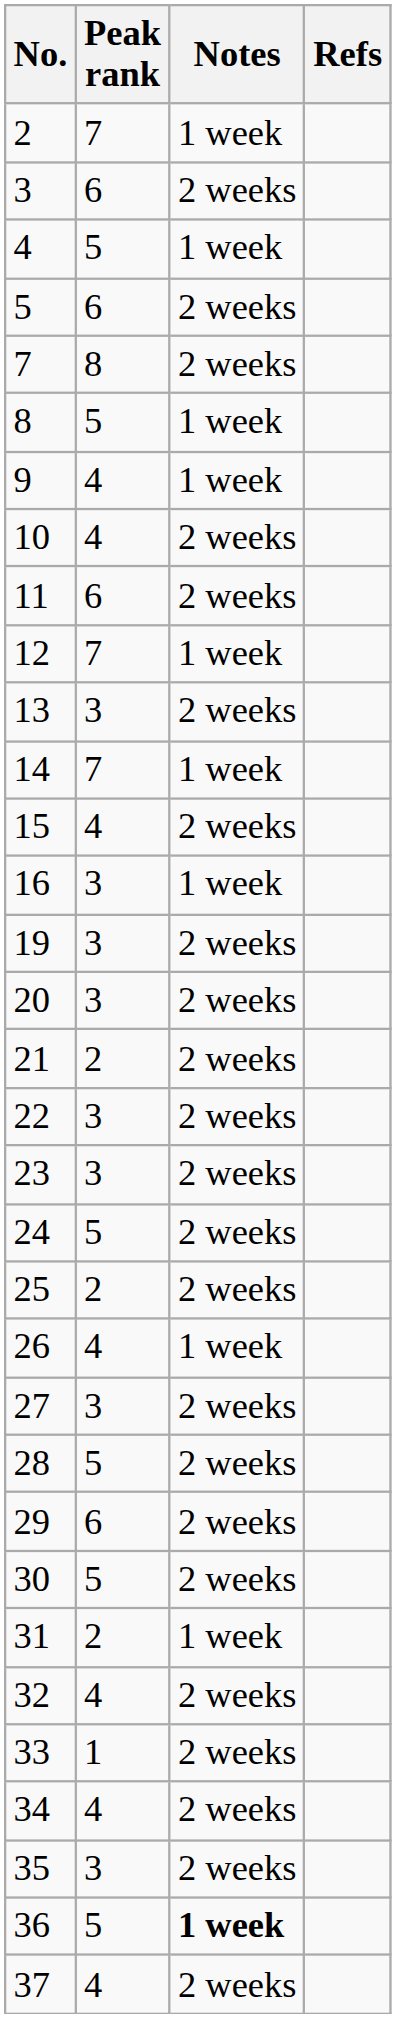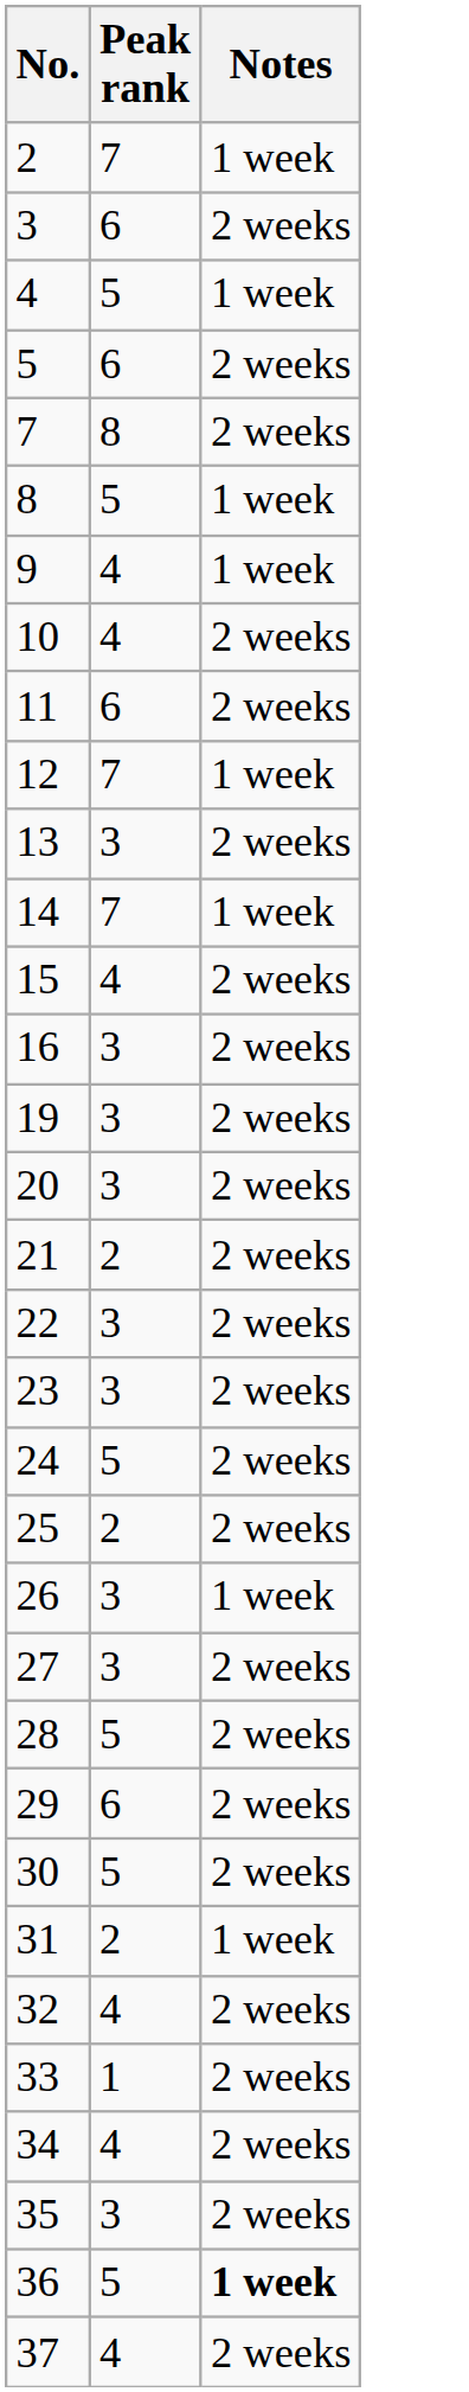- column: Refs
16 | Notes: 1 week -> 2 weeks
26 | Peak rank: 4 -> 3
